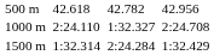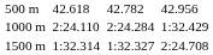1000 m | column 5: 1:32.327 -> 2:24.284
1000 m | column 7: 2:24.708 -> 1:32.429
1500 m | column 5: 2:24.284 -> 1:32.327
1500 m | column 7: 1:32.429 -> 2:24.708
